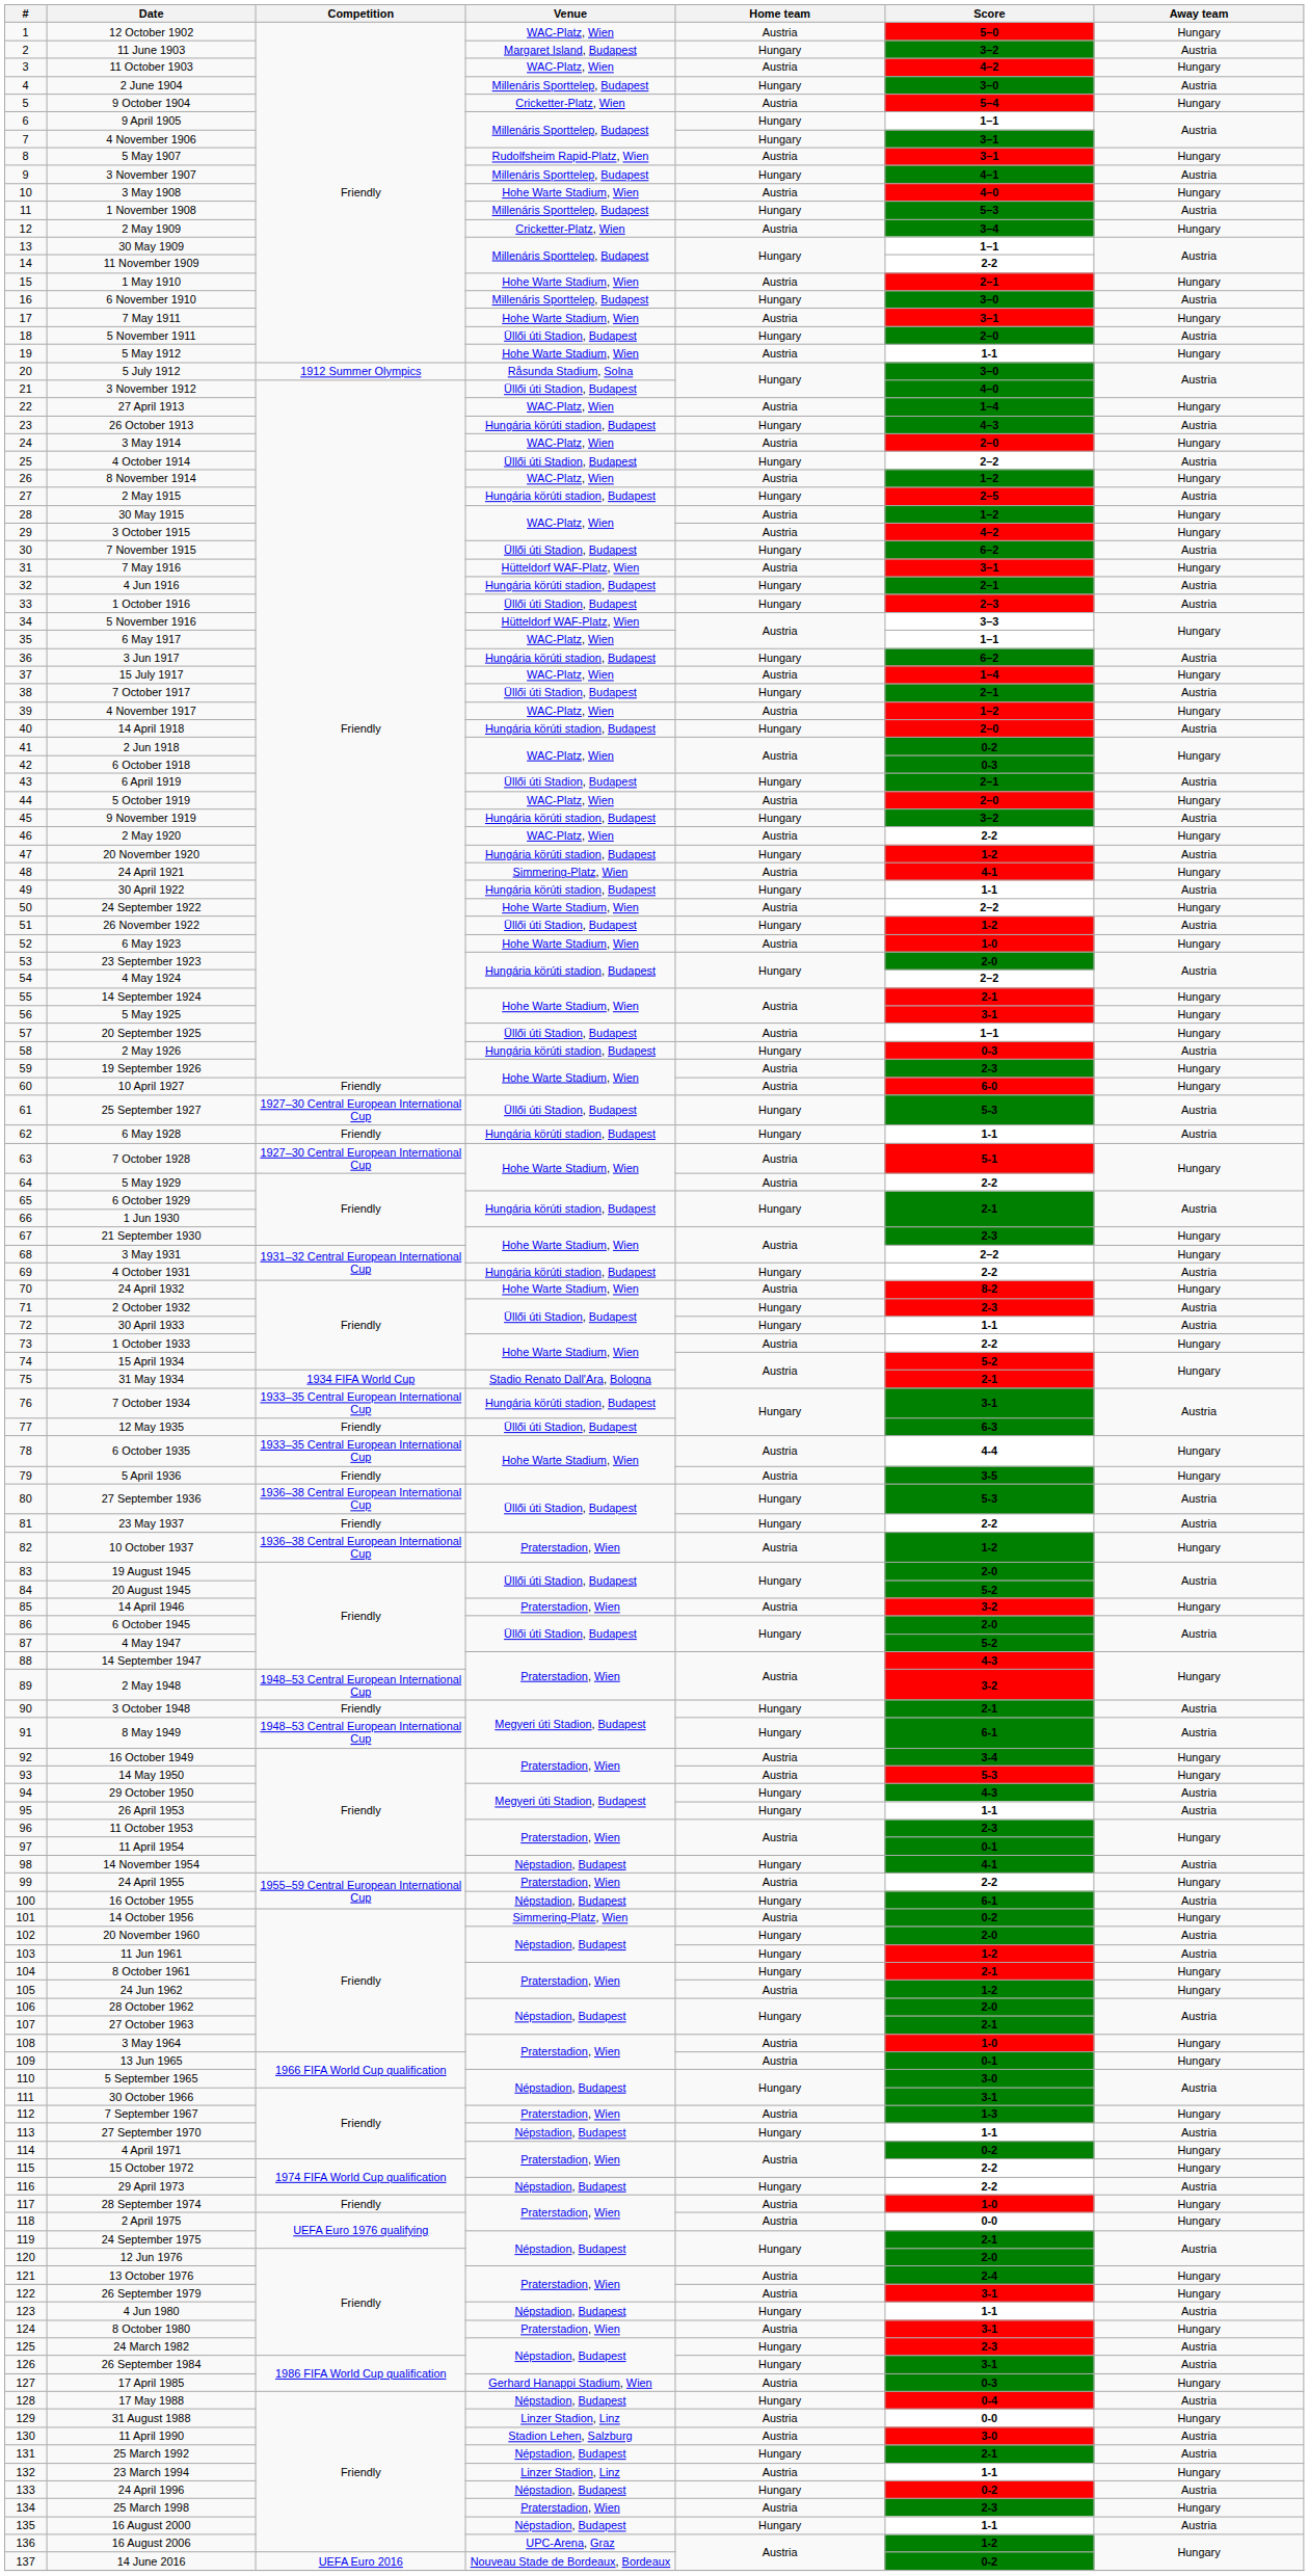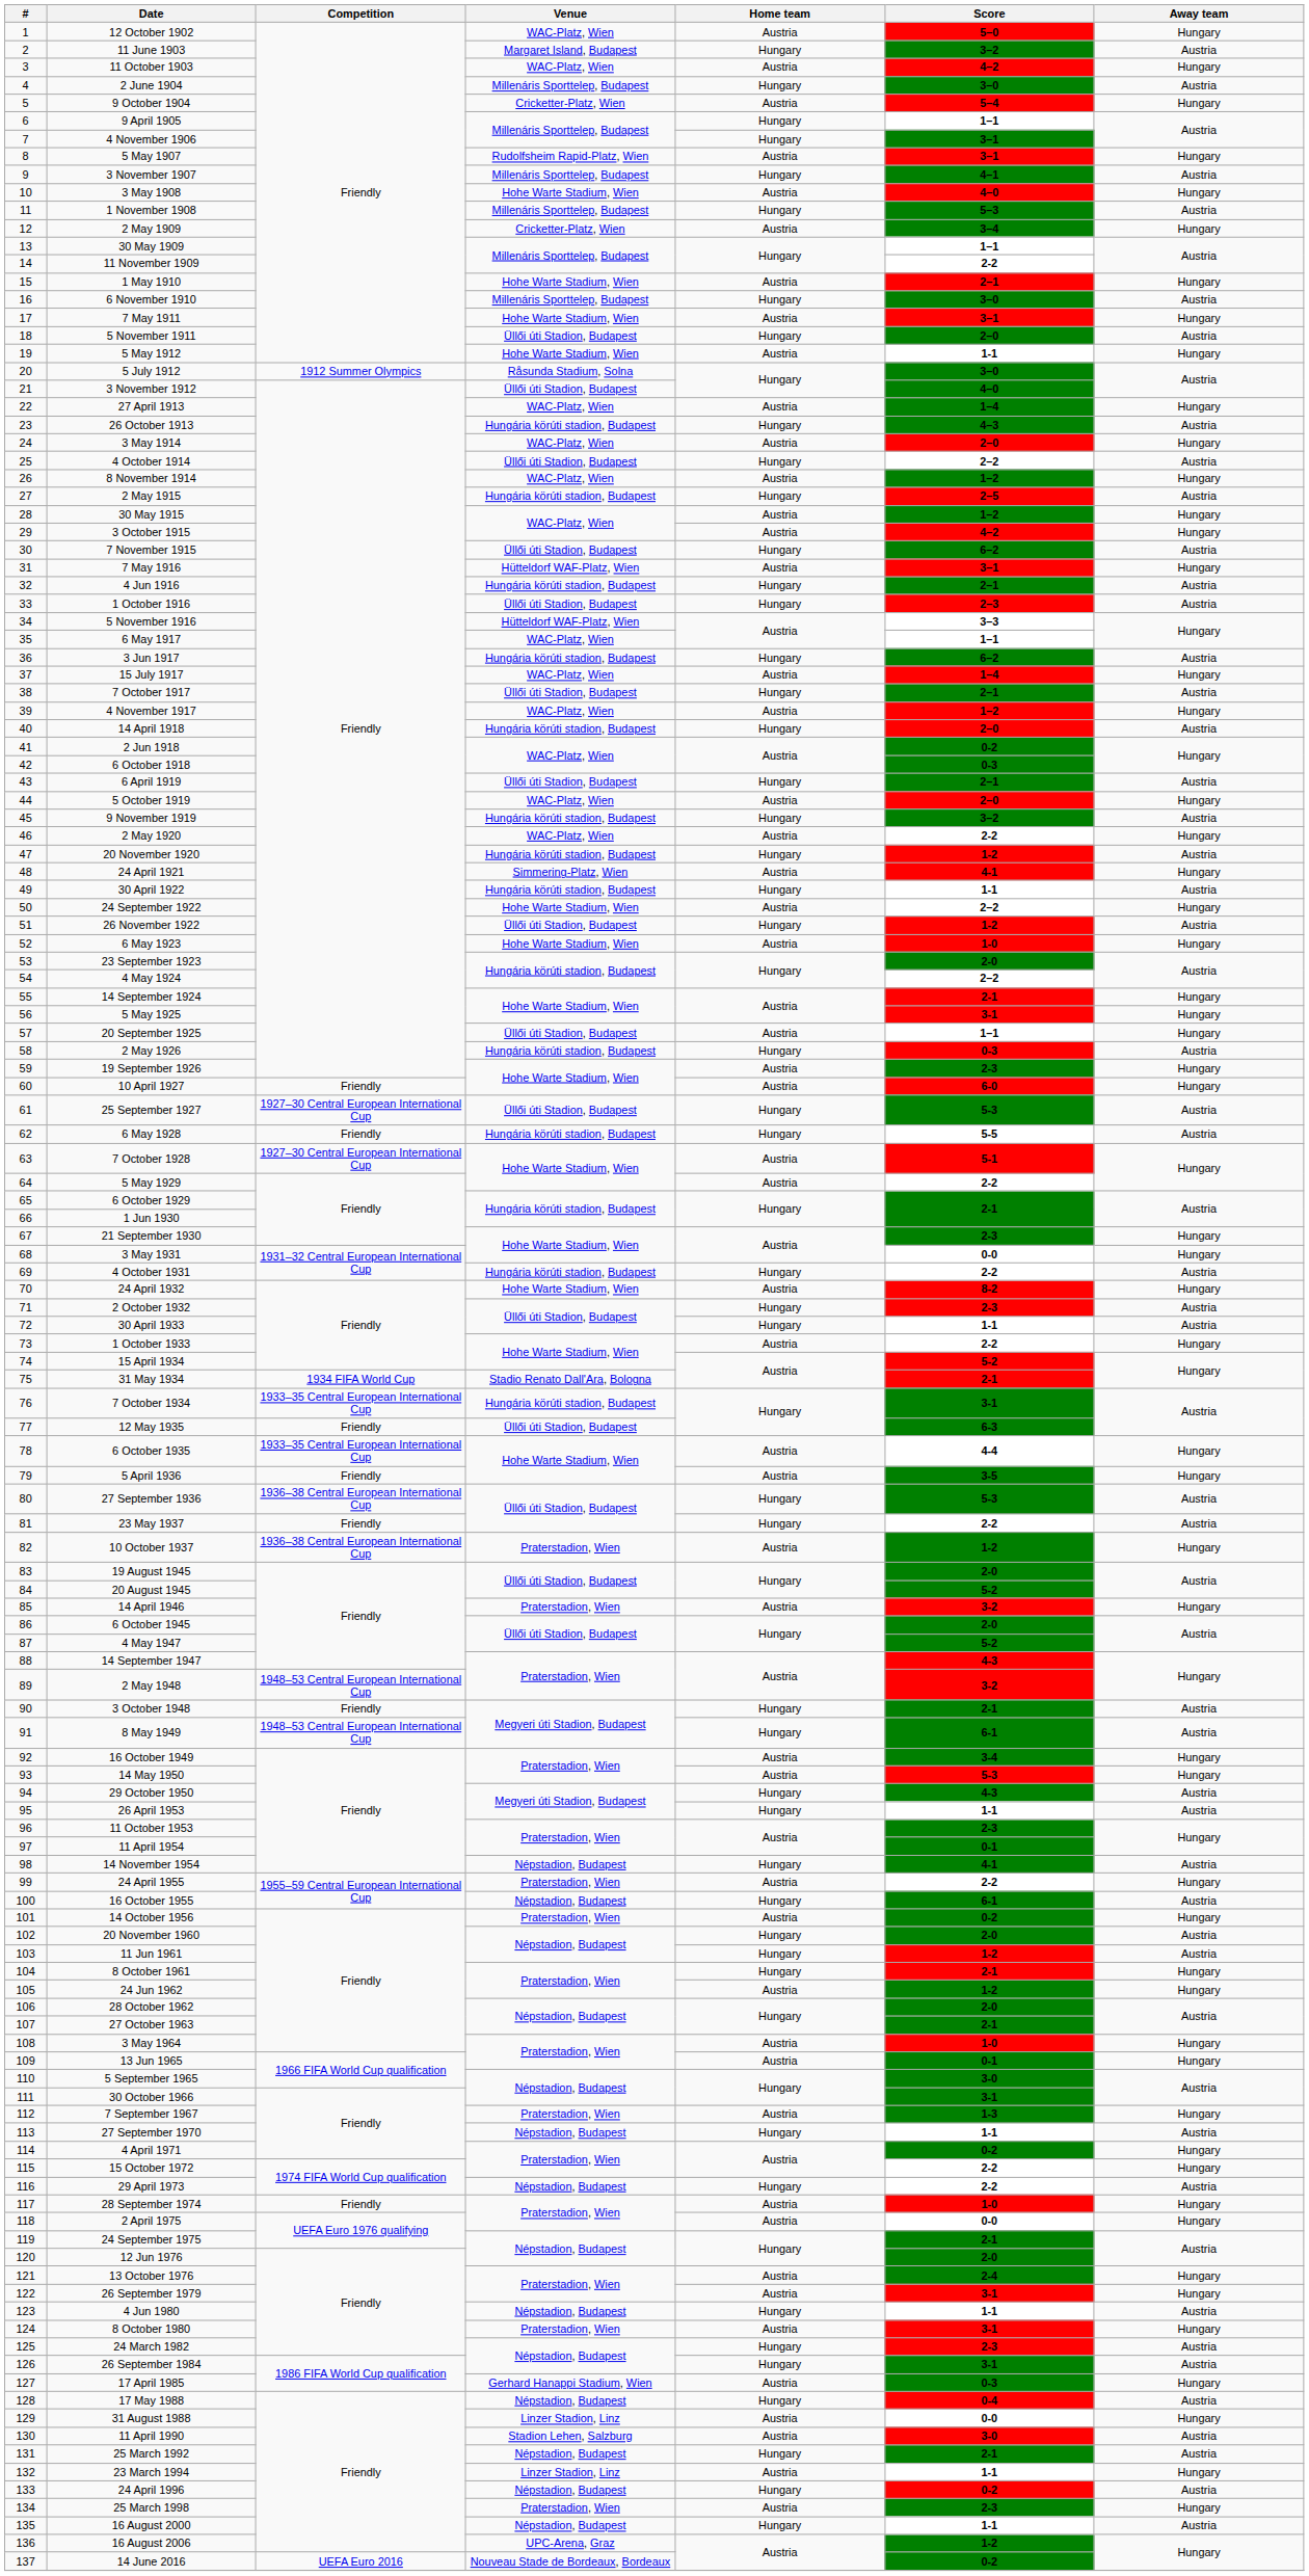6 May 1928 | Score: 1-1 -> 5-5
3 May 1931 | Score: 2–2 -> 0-0
14 October 1956 | Venue: Simmering-Platz, Wien -> Praterstadion, Wien
